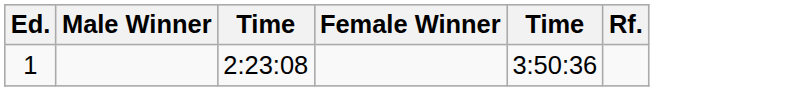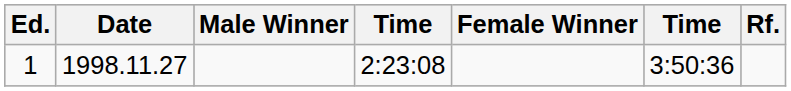+ column: Date | 1998.11.27
